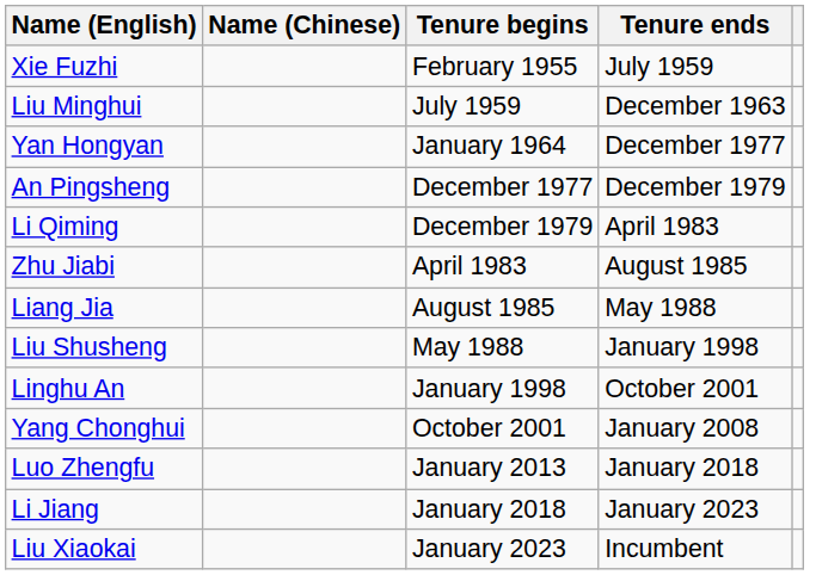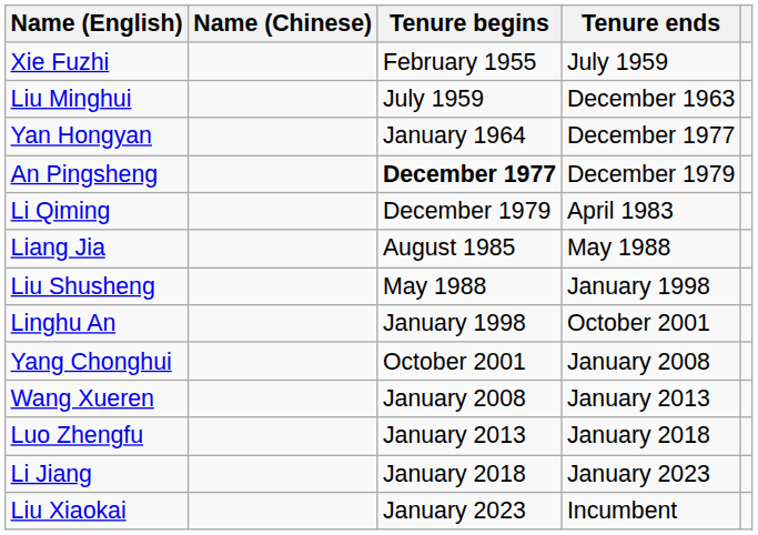An Pingsheng | Tenure begins: normal -> bold
- row: Zhu Jiabi | April 1983 | August 1985
+ row: Wang Xueren | January 2008 | January 2013
